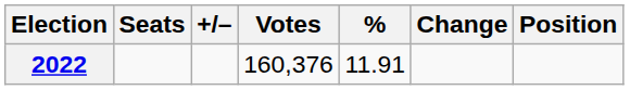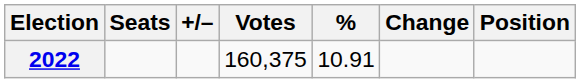2022 | Votes: 160,376 -> 160,375
2022 | %: 11.91 -> 10.91
